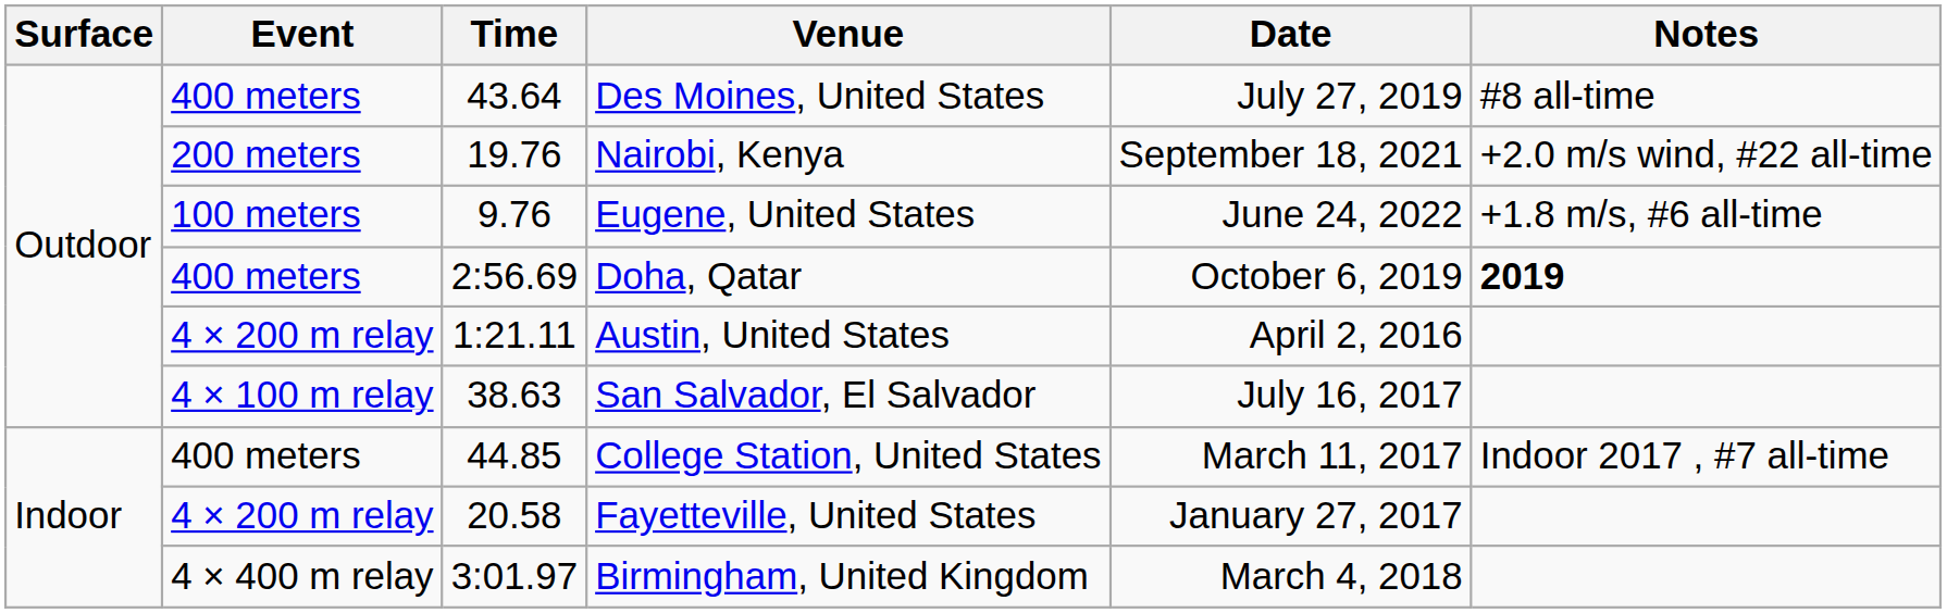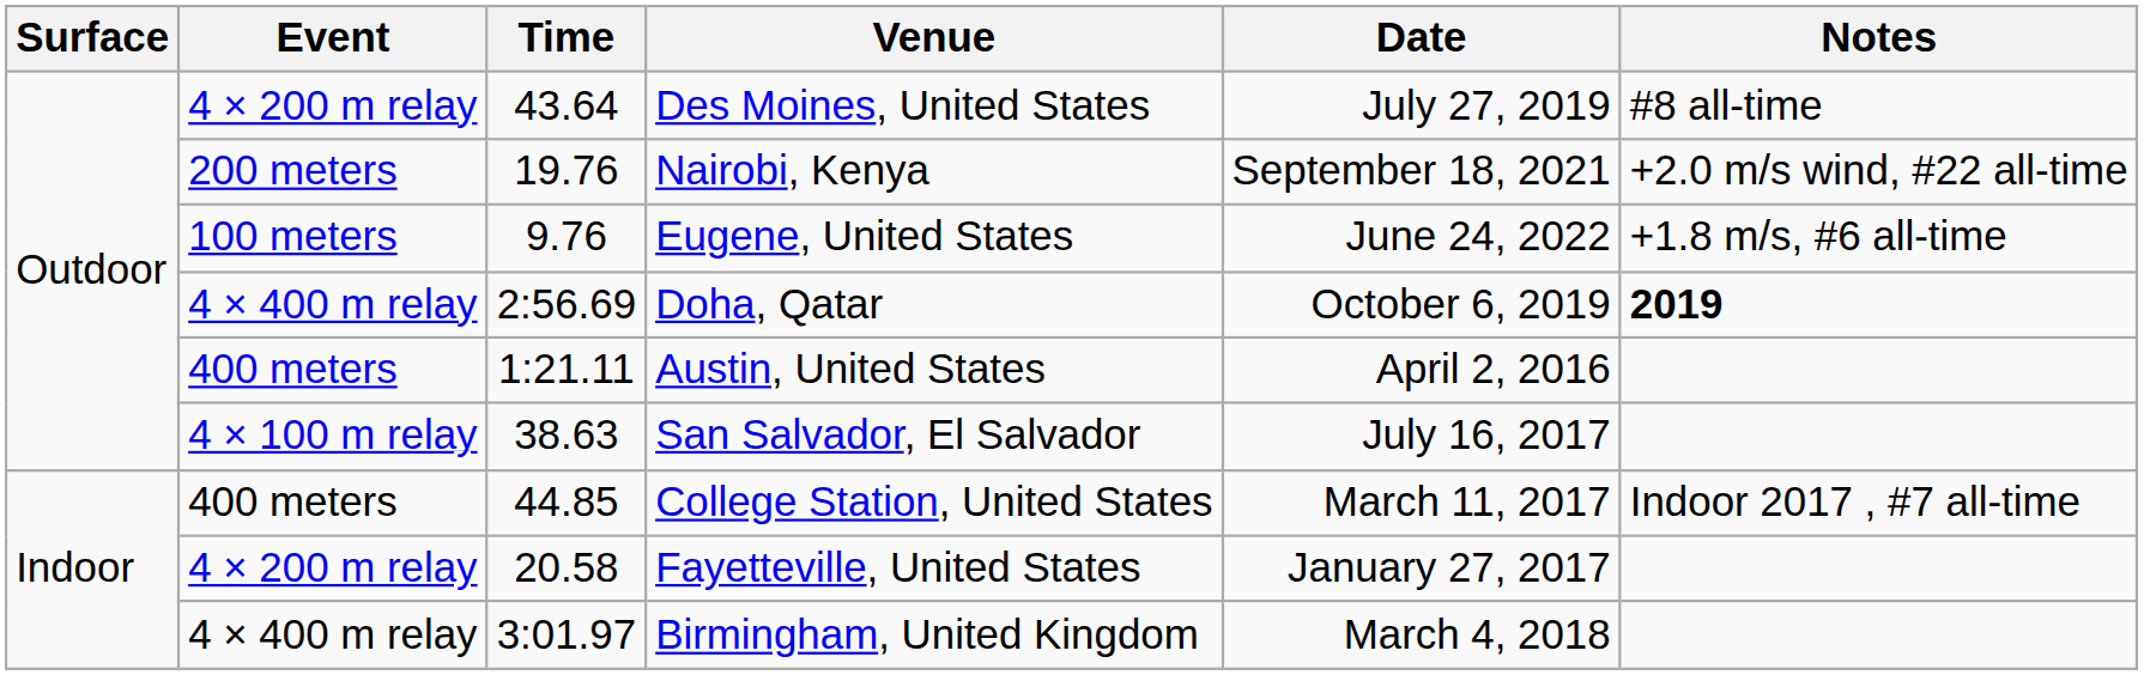Des Moines, United States | Event: 400 meters -> 4 × 200 m relay
Doha, Qatar | Event: 400 meters -> 4 × 400 m relay
Austin, United States | Event: 4 × 200 m relay -> 400 meters
